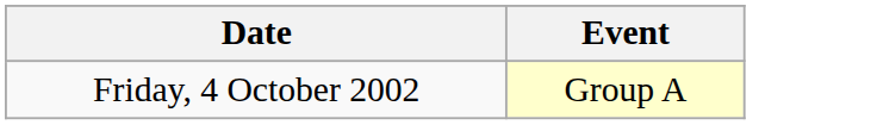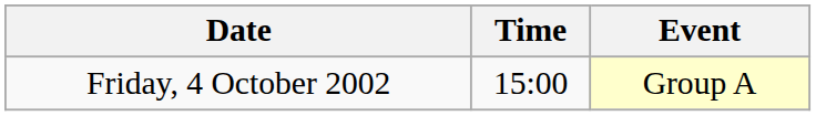+ column: Time | 15:00
